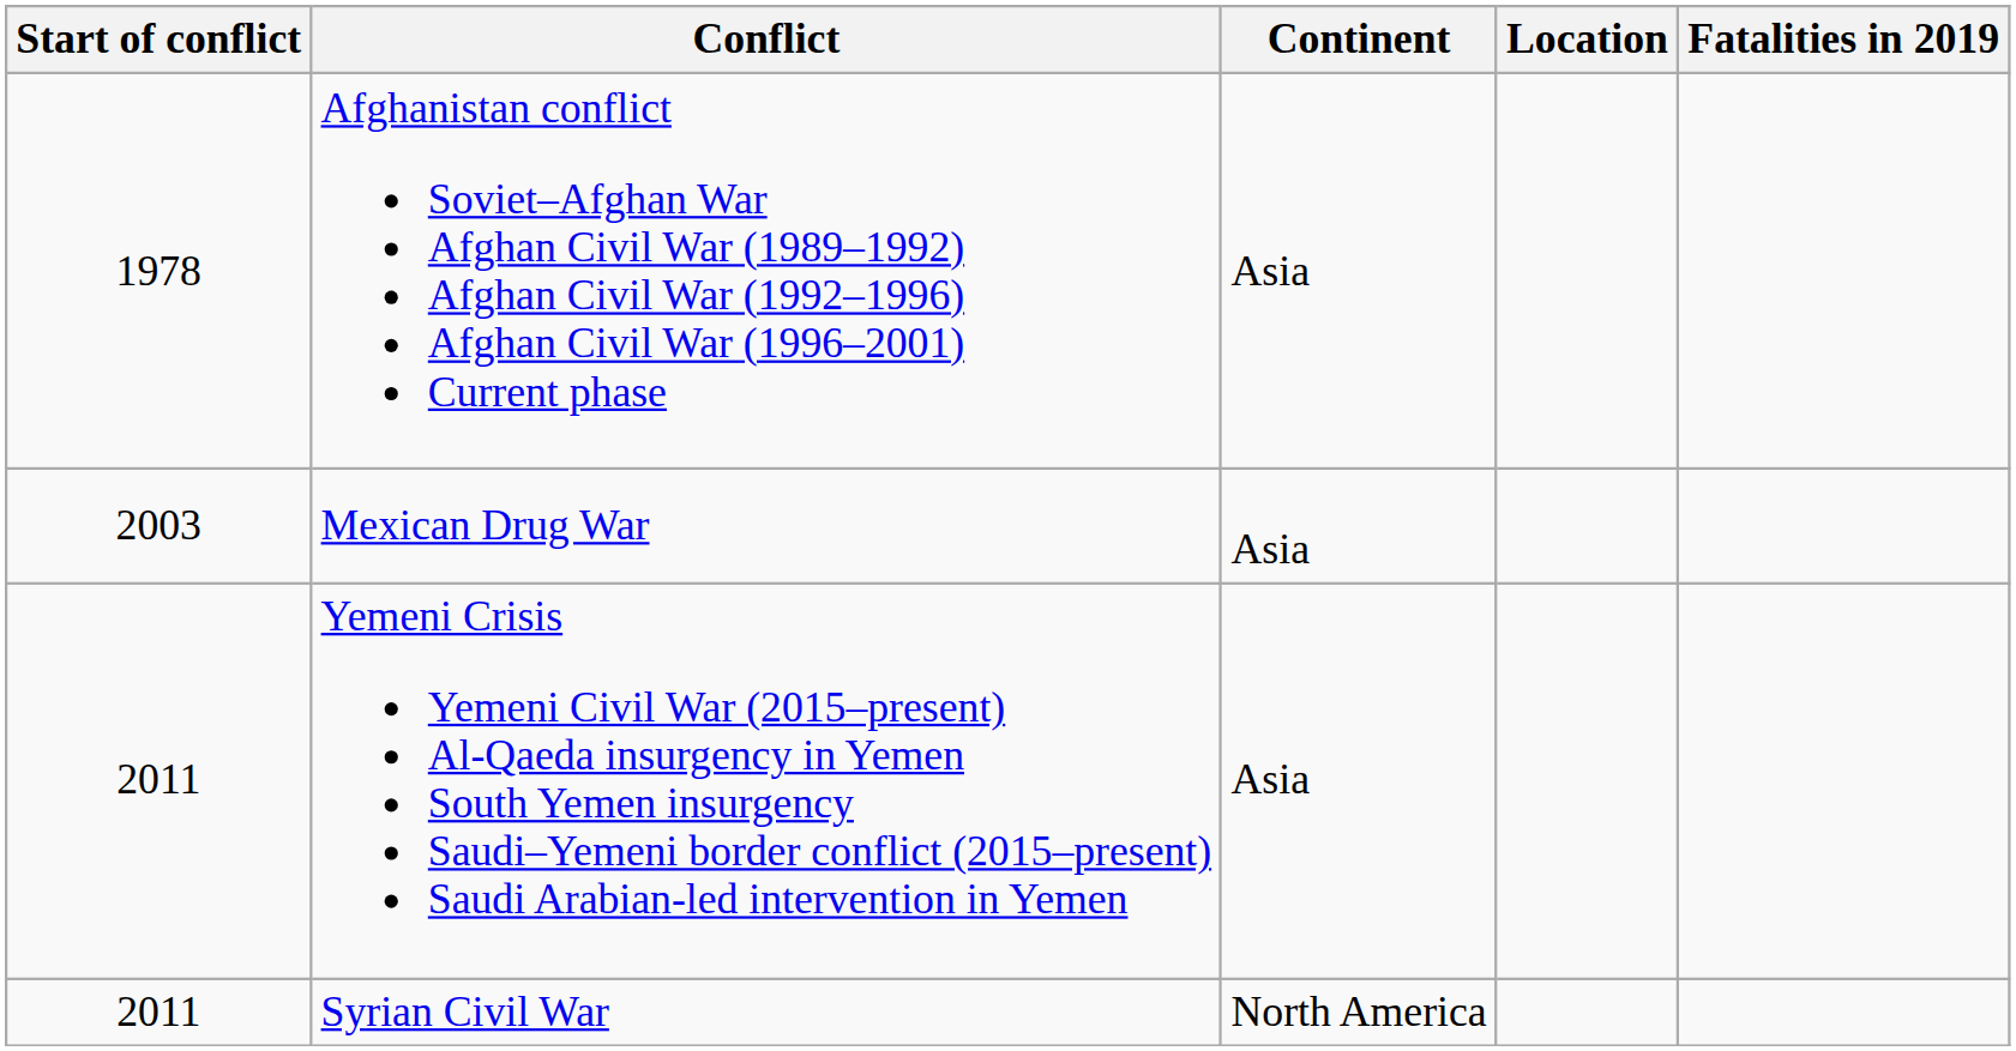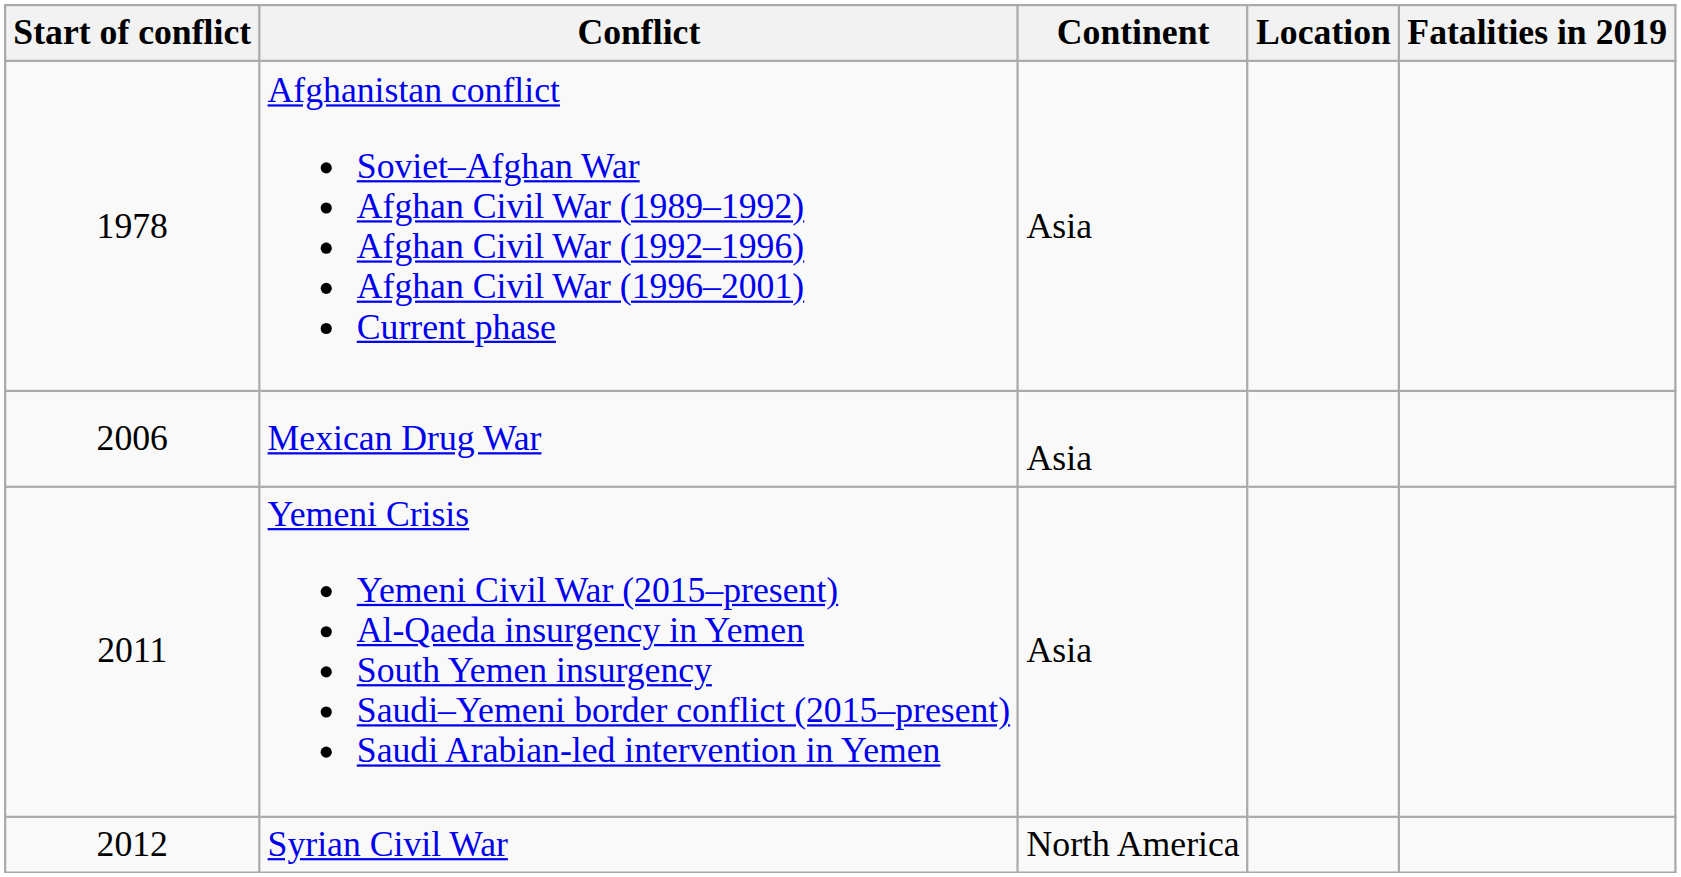Mexican Drug War | Start of conflict: 2003 -> 2006
Syrian Civil War | Start of conflict: 2011 -> 2012
